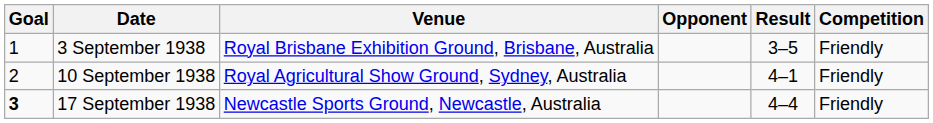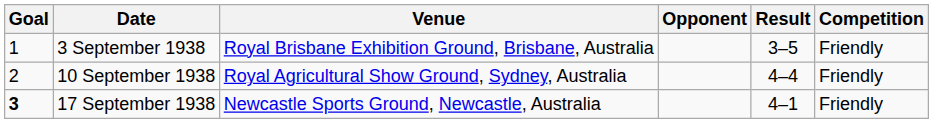10 September 1938 | Result: 4–1 -> 4–4
17 September 1938 | Result: 4–4 -> 4–1
